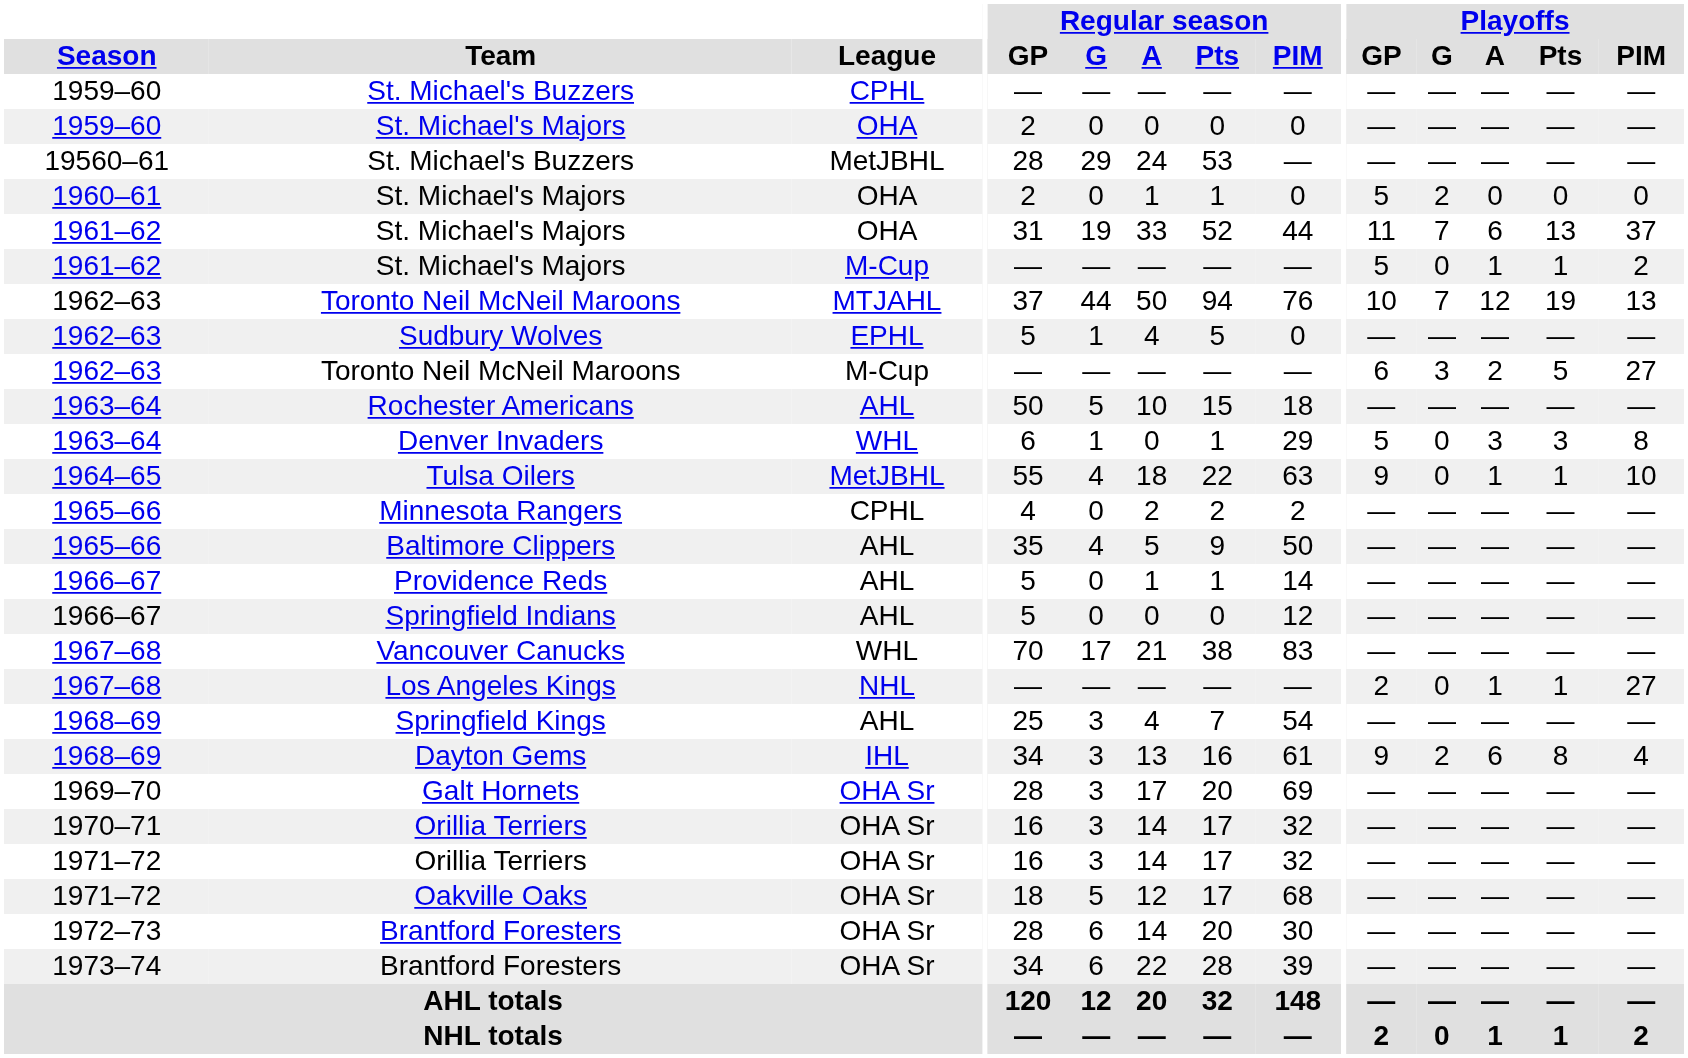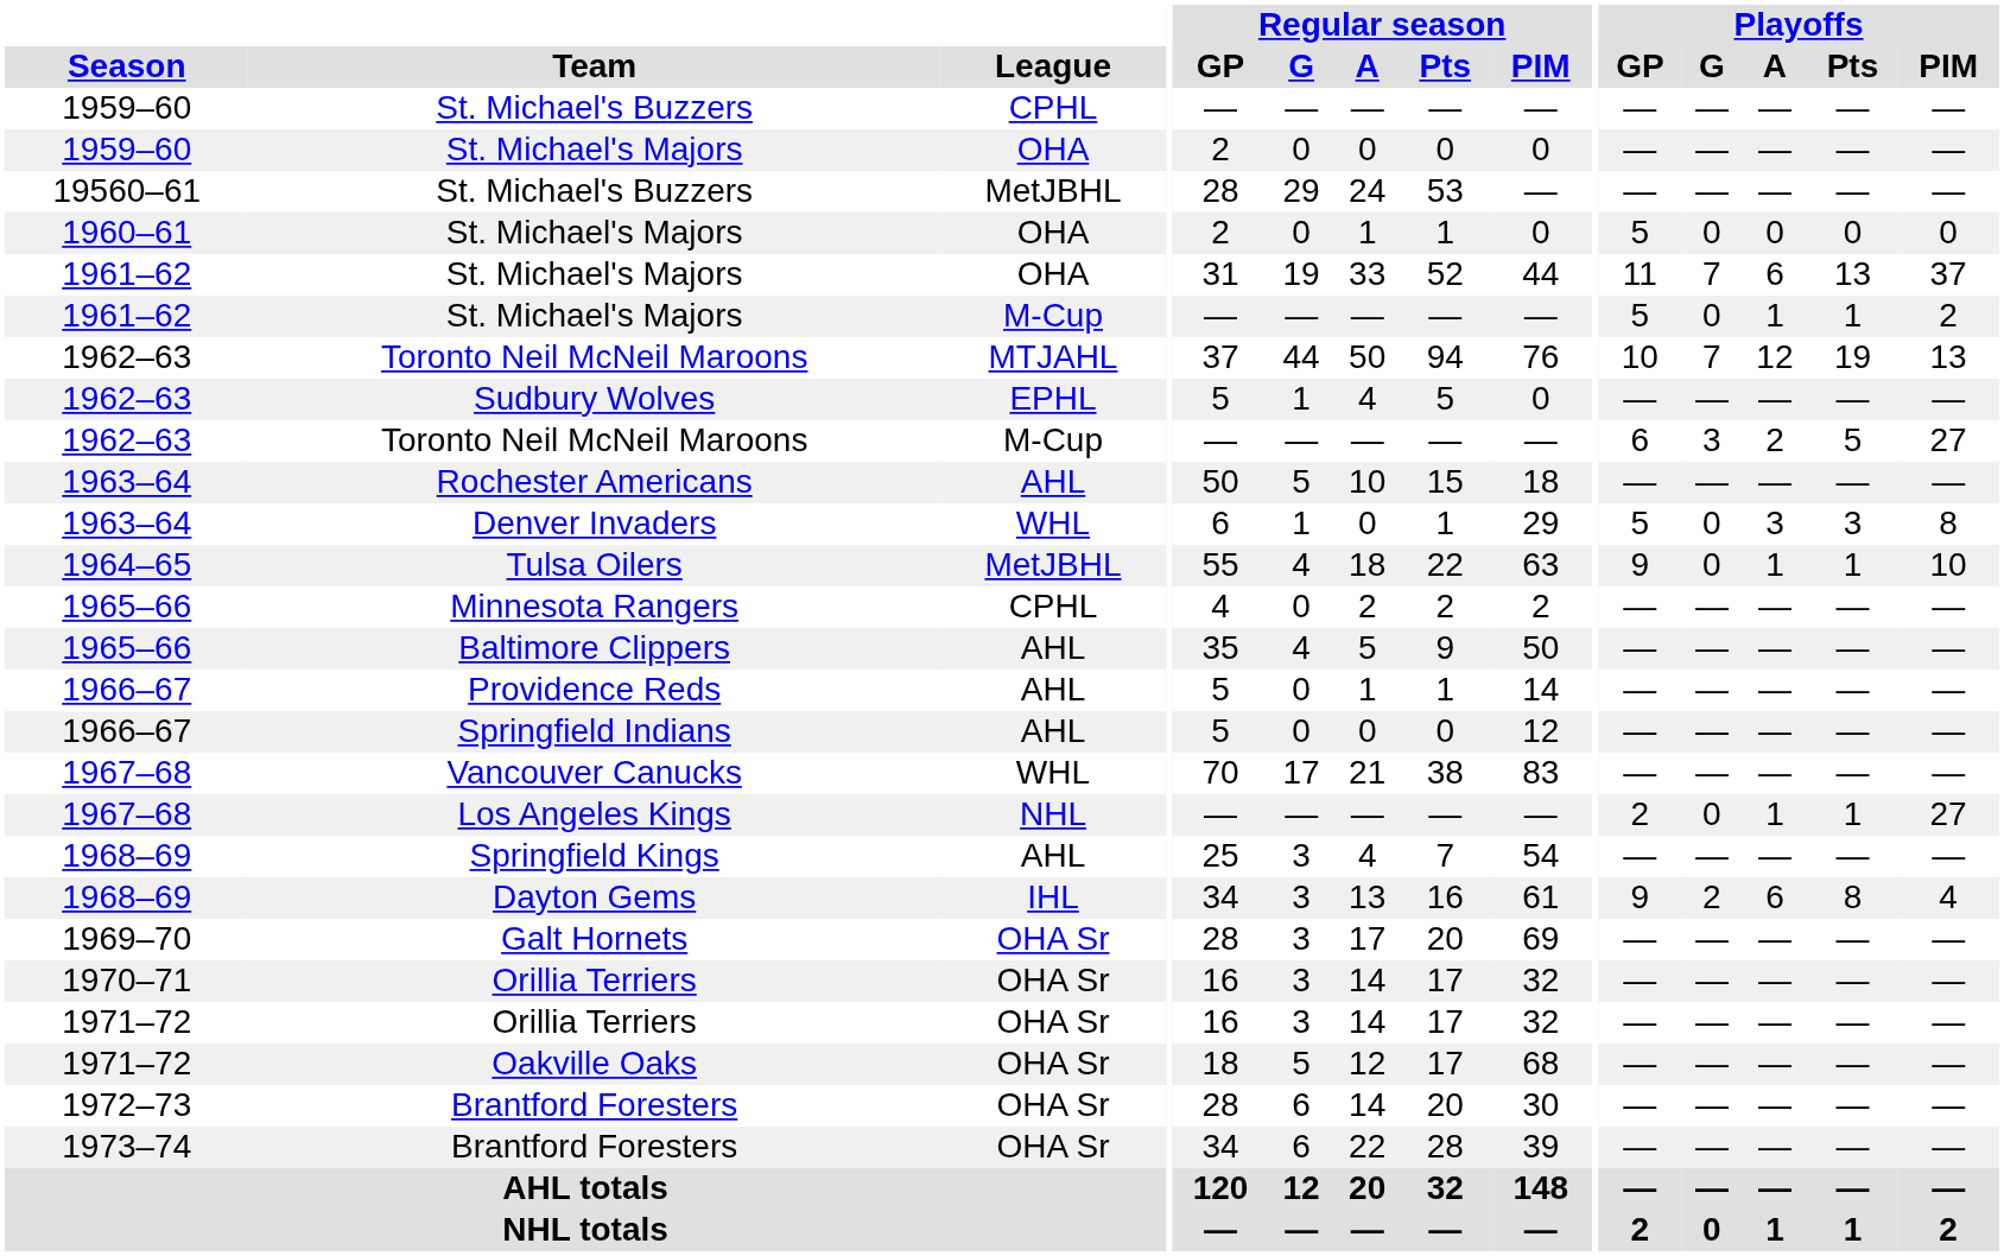1960–61 / St. Michael's Majors | Playoffs / G: 2 -> 0
